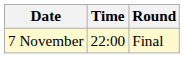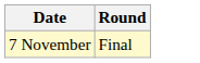- column: Time | 22:00
